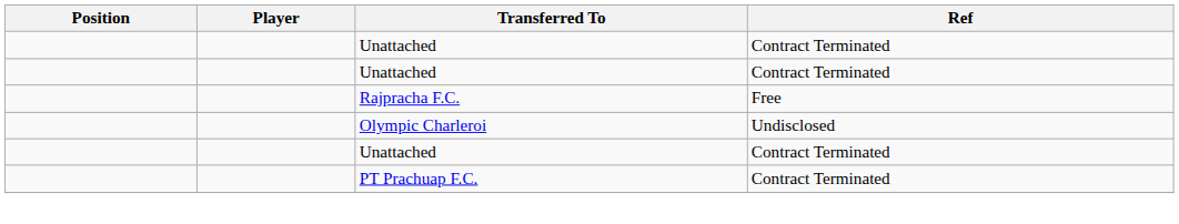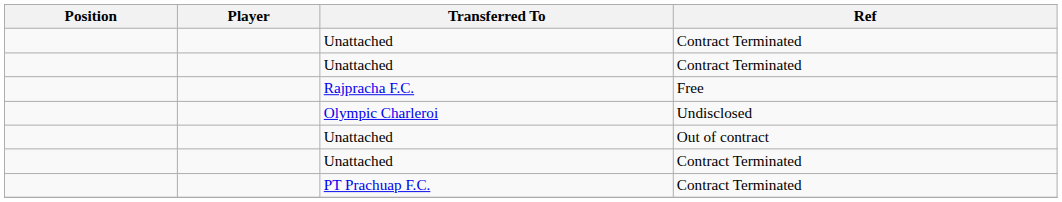+ row: Unattached | Out of contract
